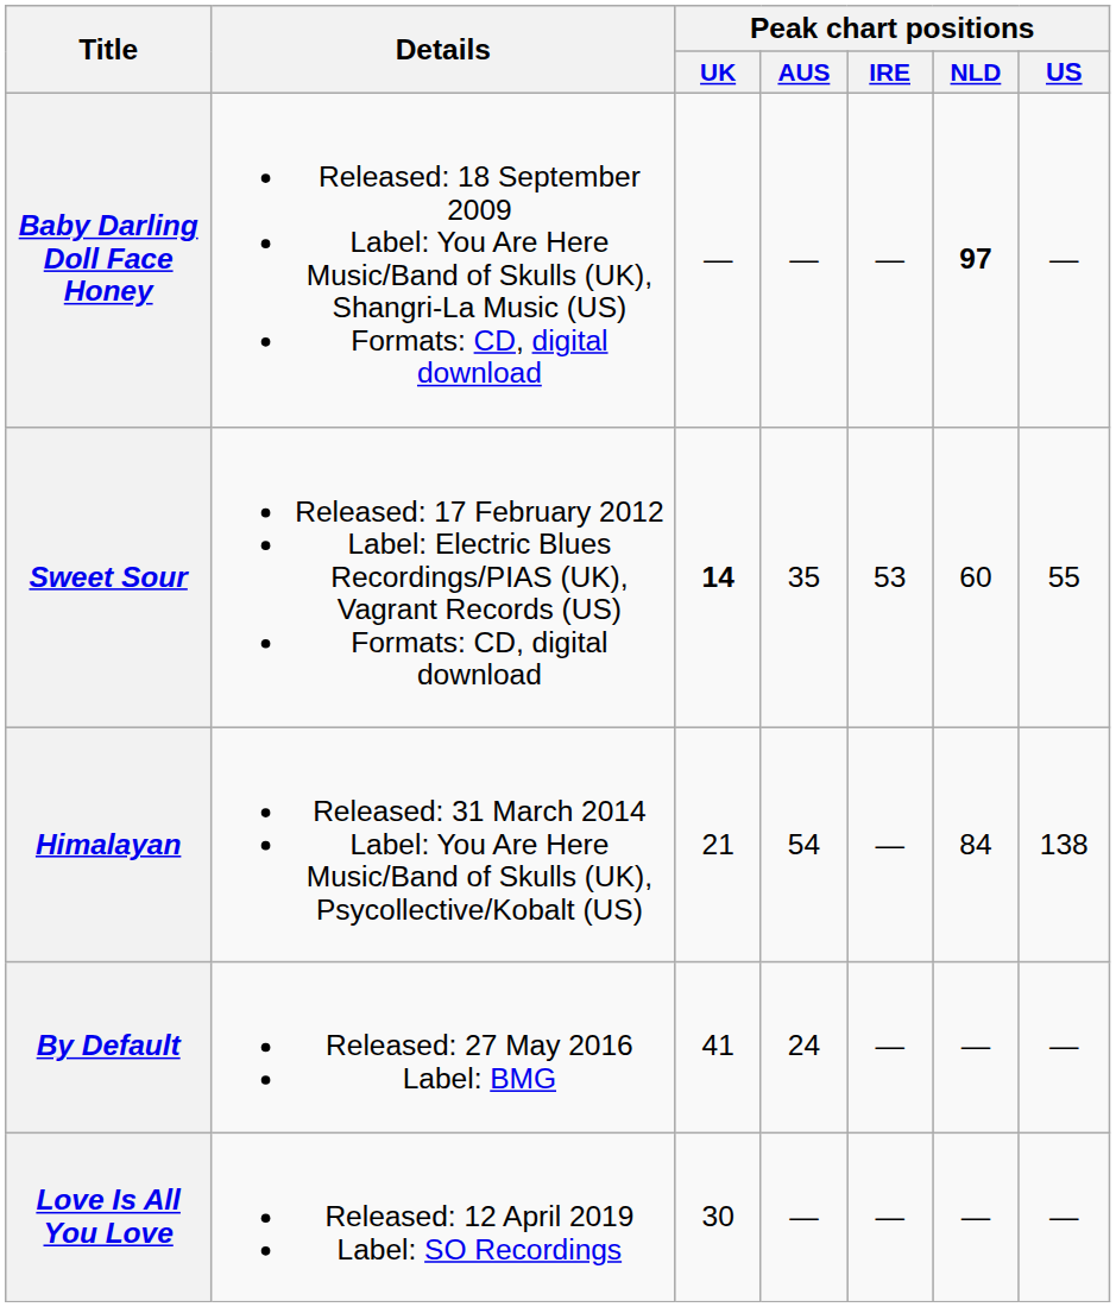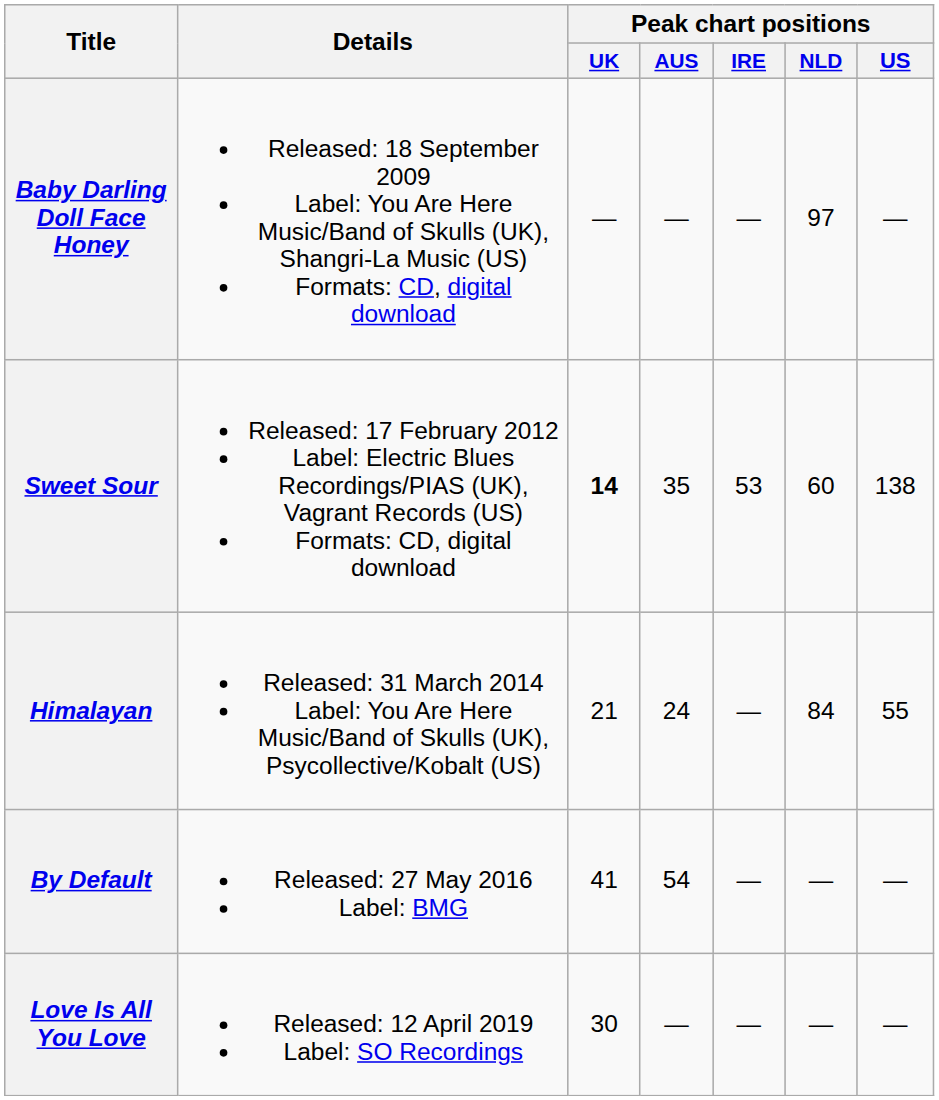Baby Darling Doll Face Honey | Peak chart positions / NLD: bold -> normal
Sweet Sour | Peak chart positions / US: 55 -> 138
Himalayan | Peak chart positions / AUS: 54 -> 24
Himalayan | Peak chart positions / US: 138 -> 55
By Default | Peak chart positions / AUS: 24 -> 54
